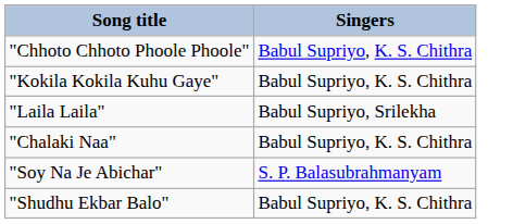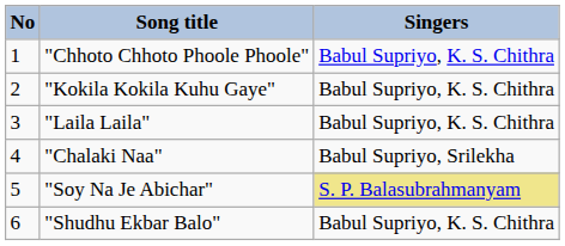+ column: No | 1 | 2 | 3 | 4 | 5 | 6
"Laila Laila" | Singers: Babul Supriyo, Srilekha -> Babul Supriyo, K. S. Chithra
"Chalaki Naa" | Singers: Babul Supriyo, K. S. Chithra -> Babul Supriyo, Srilekha
"Soy Na Je Abichar" | Singers: no background -> khaki background
